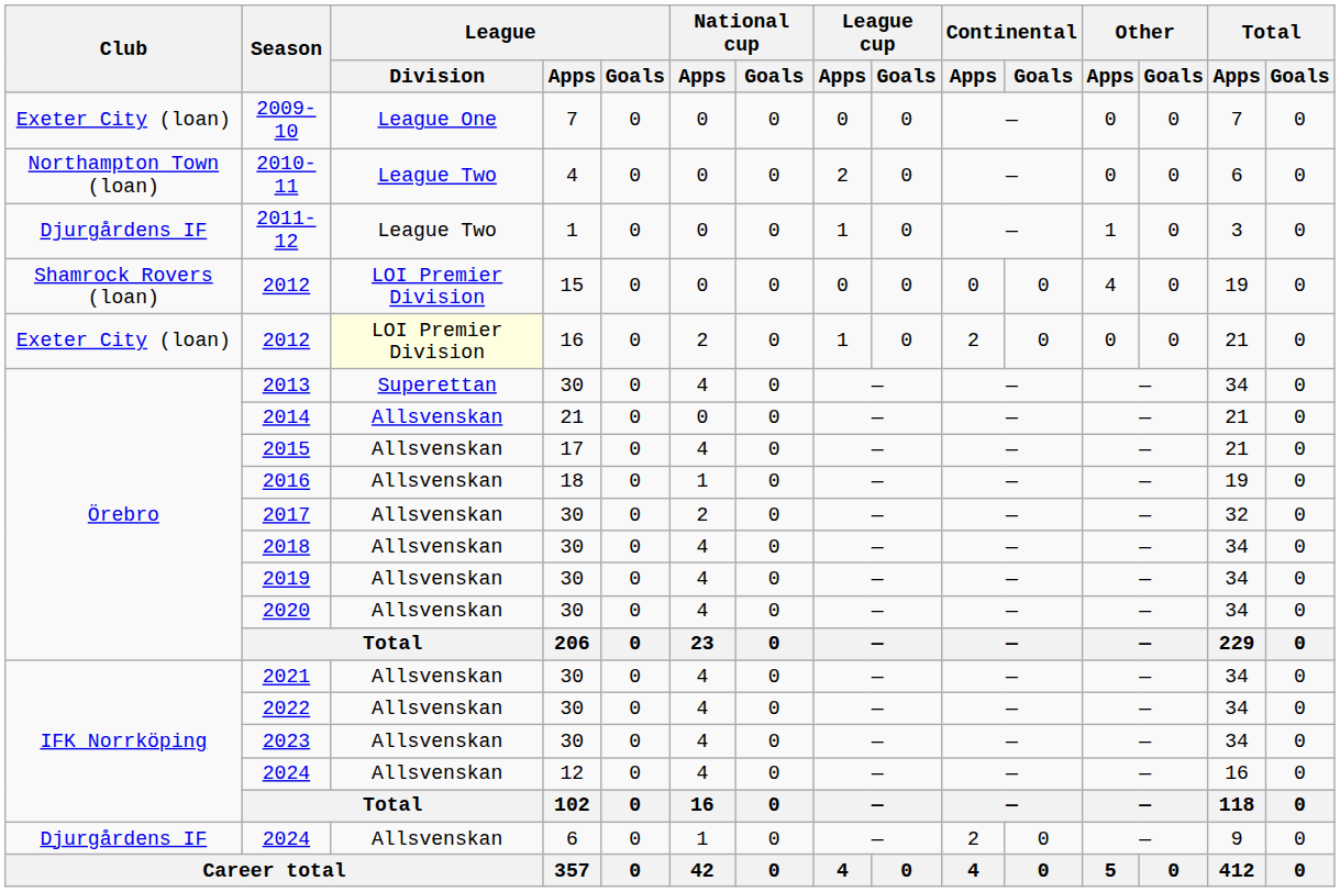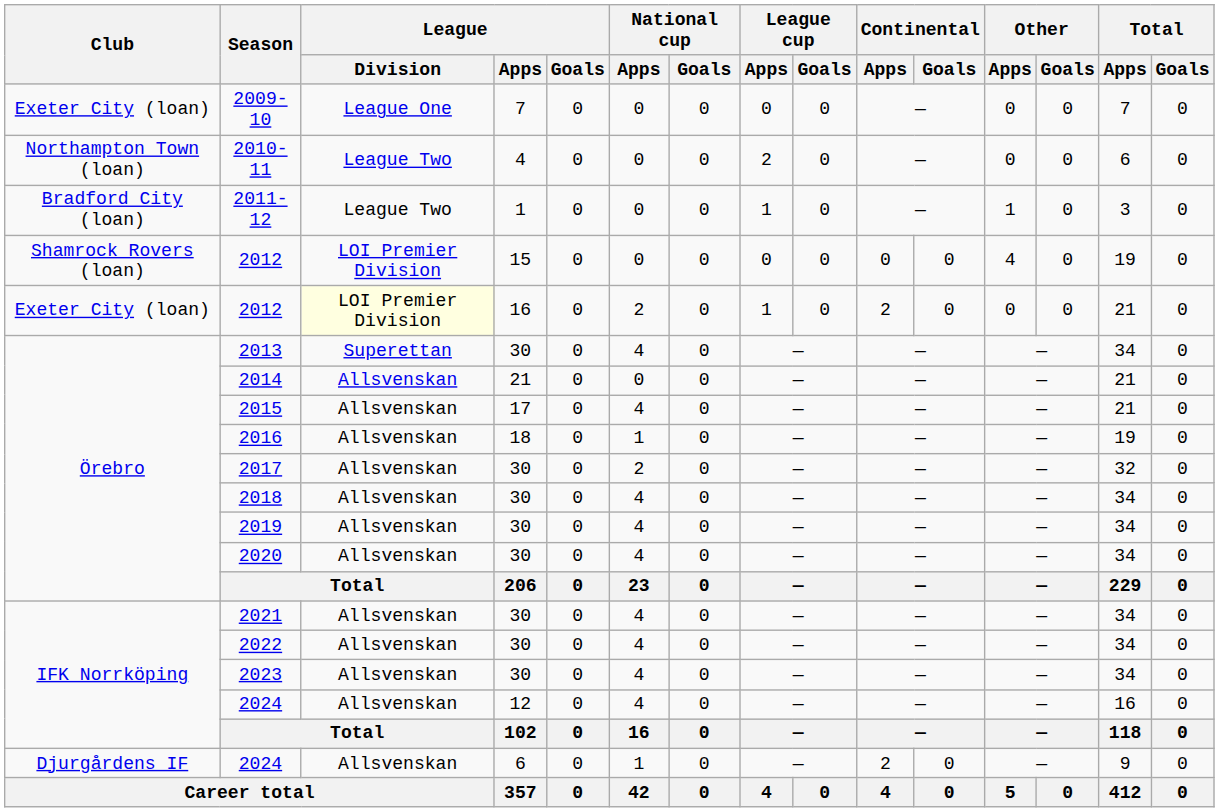2011-12 | Club: Djurgårdens IF -> Bradford City (loan)
